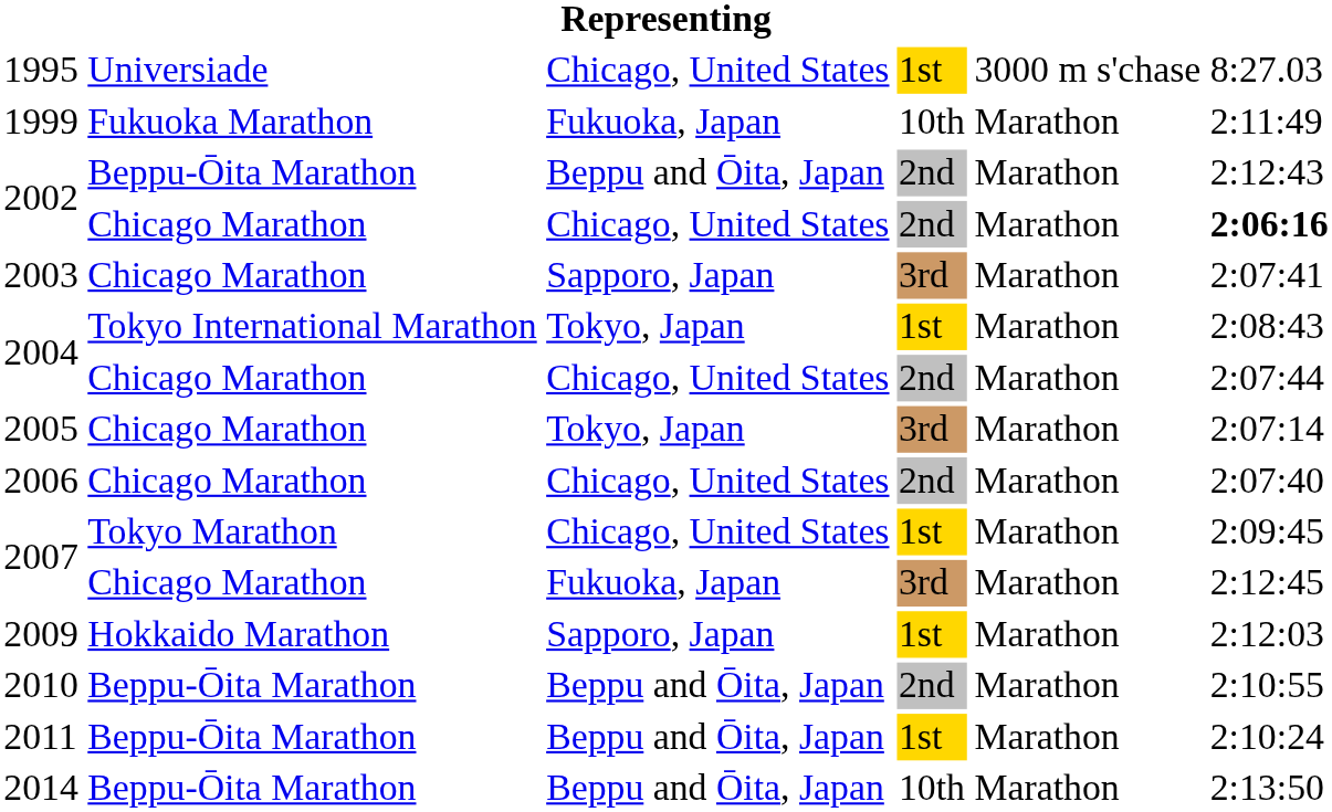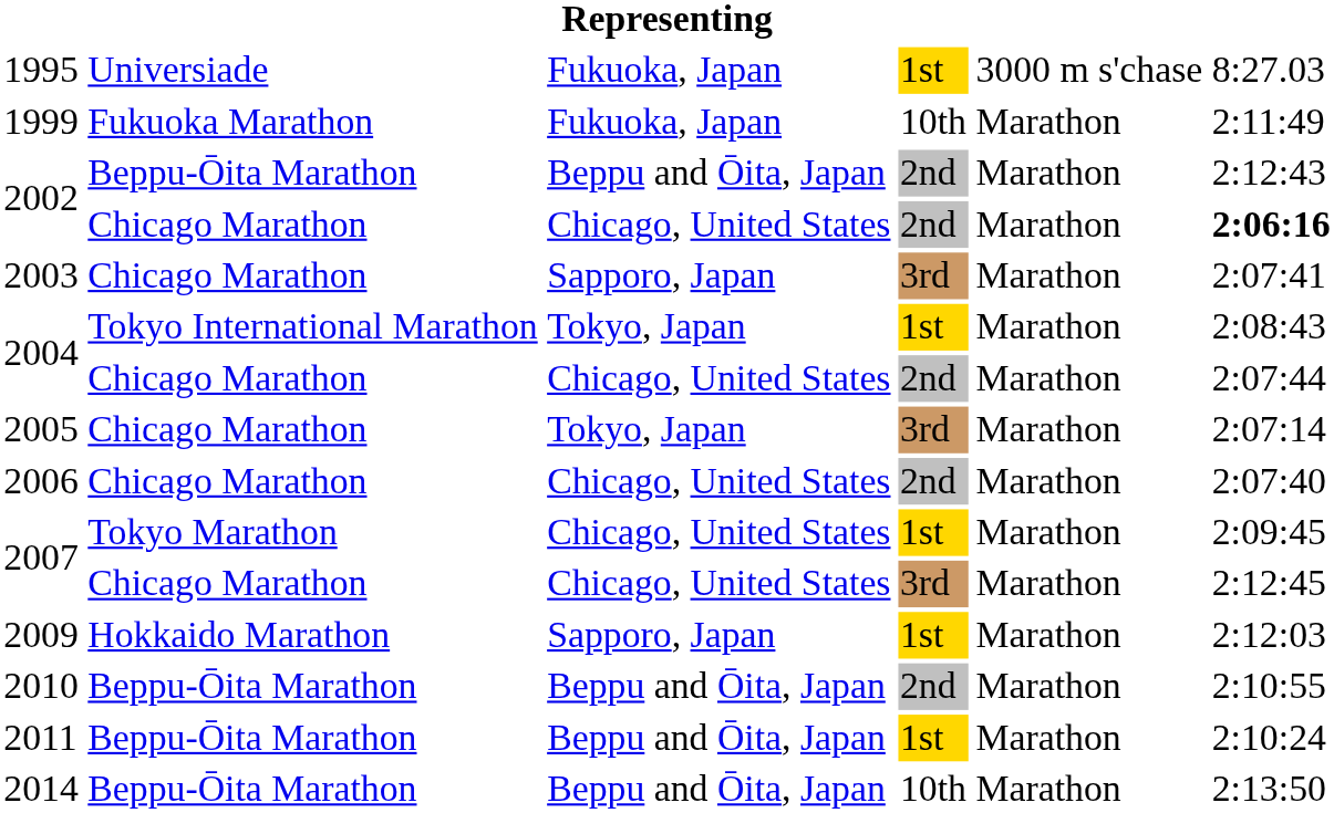1995 | column 3: Chicago, United States -> Fukuoka, Japan
2007 / Chicago Marathon | column 3: Fukuoka, Japan -> Chicago, United States
